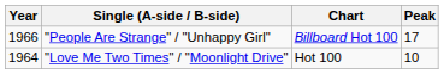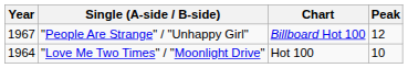"People Are Strange" / "Unhappy Girl" | Year: 1966 -> 1967
"People Are Strange" / "Unhappy Girl" | Peak: 17 -> 12
